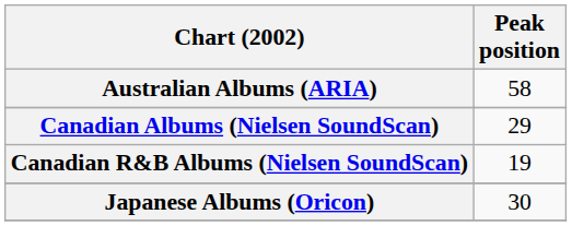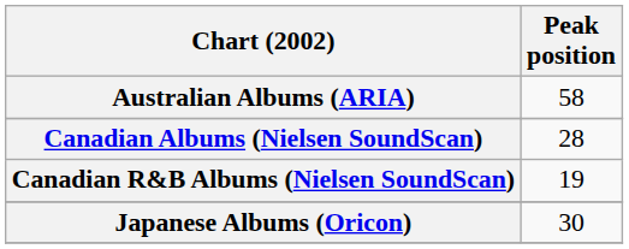Canadian Albums (Nielsen SoundScan) | Peak position: 29 -> 28
